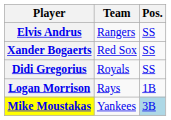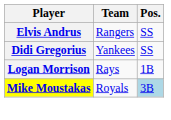- row: Xander Bogaerts | Red Sox | SS
Didi Gregorius | Team: Royals -> Yankees
Mike Moustakas | Team: Yankees -> Royals
